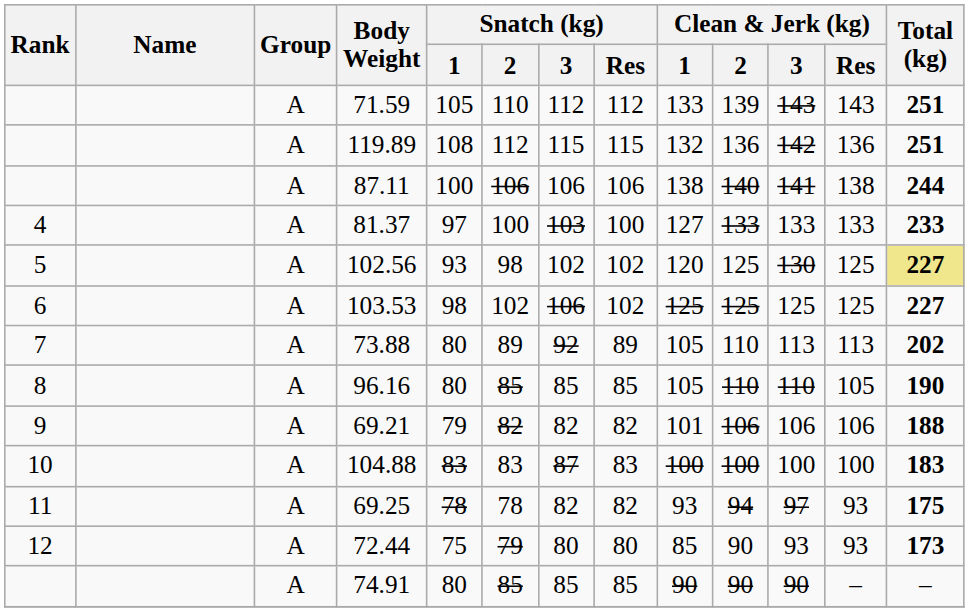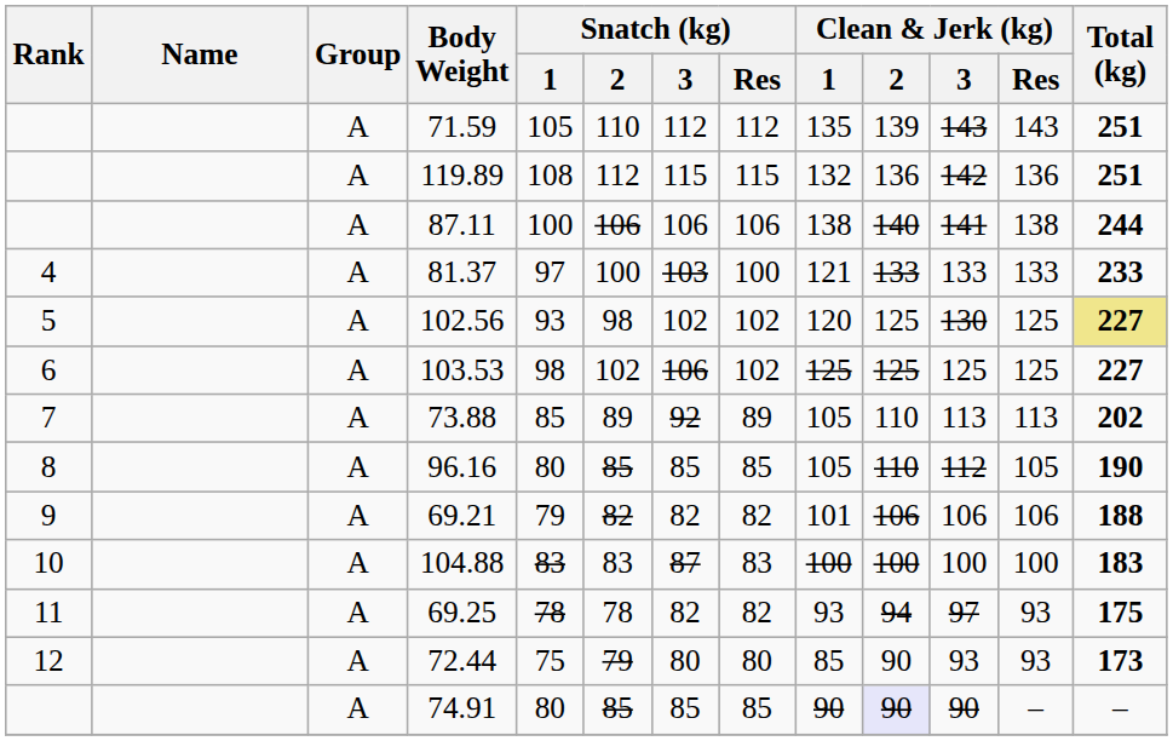71.59 | Clean & Jerk (kg) / 1: 133 -> 135
81.37 | Clean & Jerk (kg) / 1: 127 -> 121
73.88 | Snatch (kg) / 1: 80 -> 85
96.16 | Clean & Jerk (kg) / 3: 110 -> 112
74.91 | Clean & Jerk (kg) / 2: no background -> lavender background
